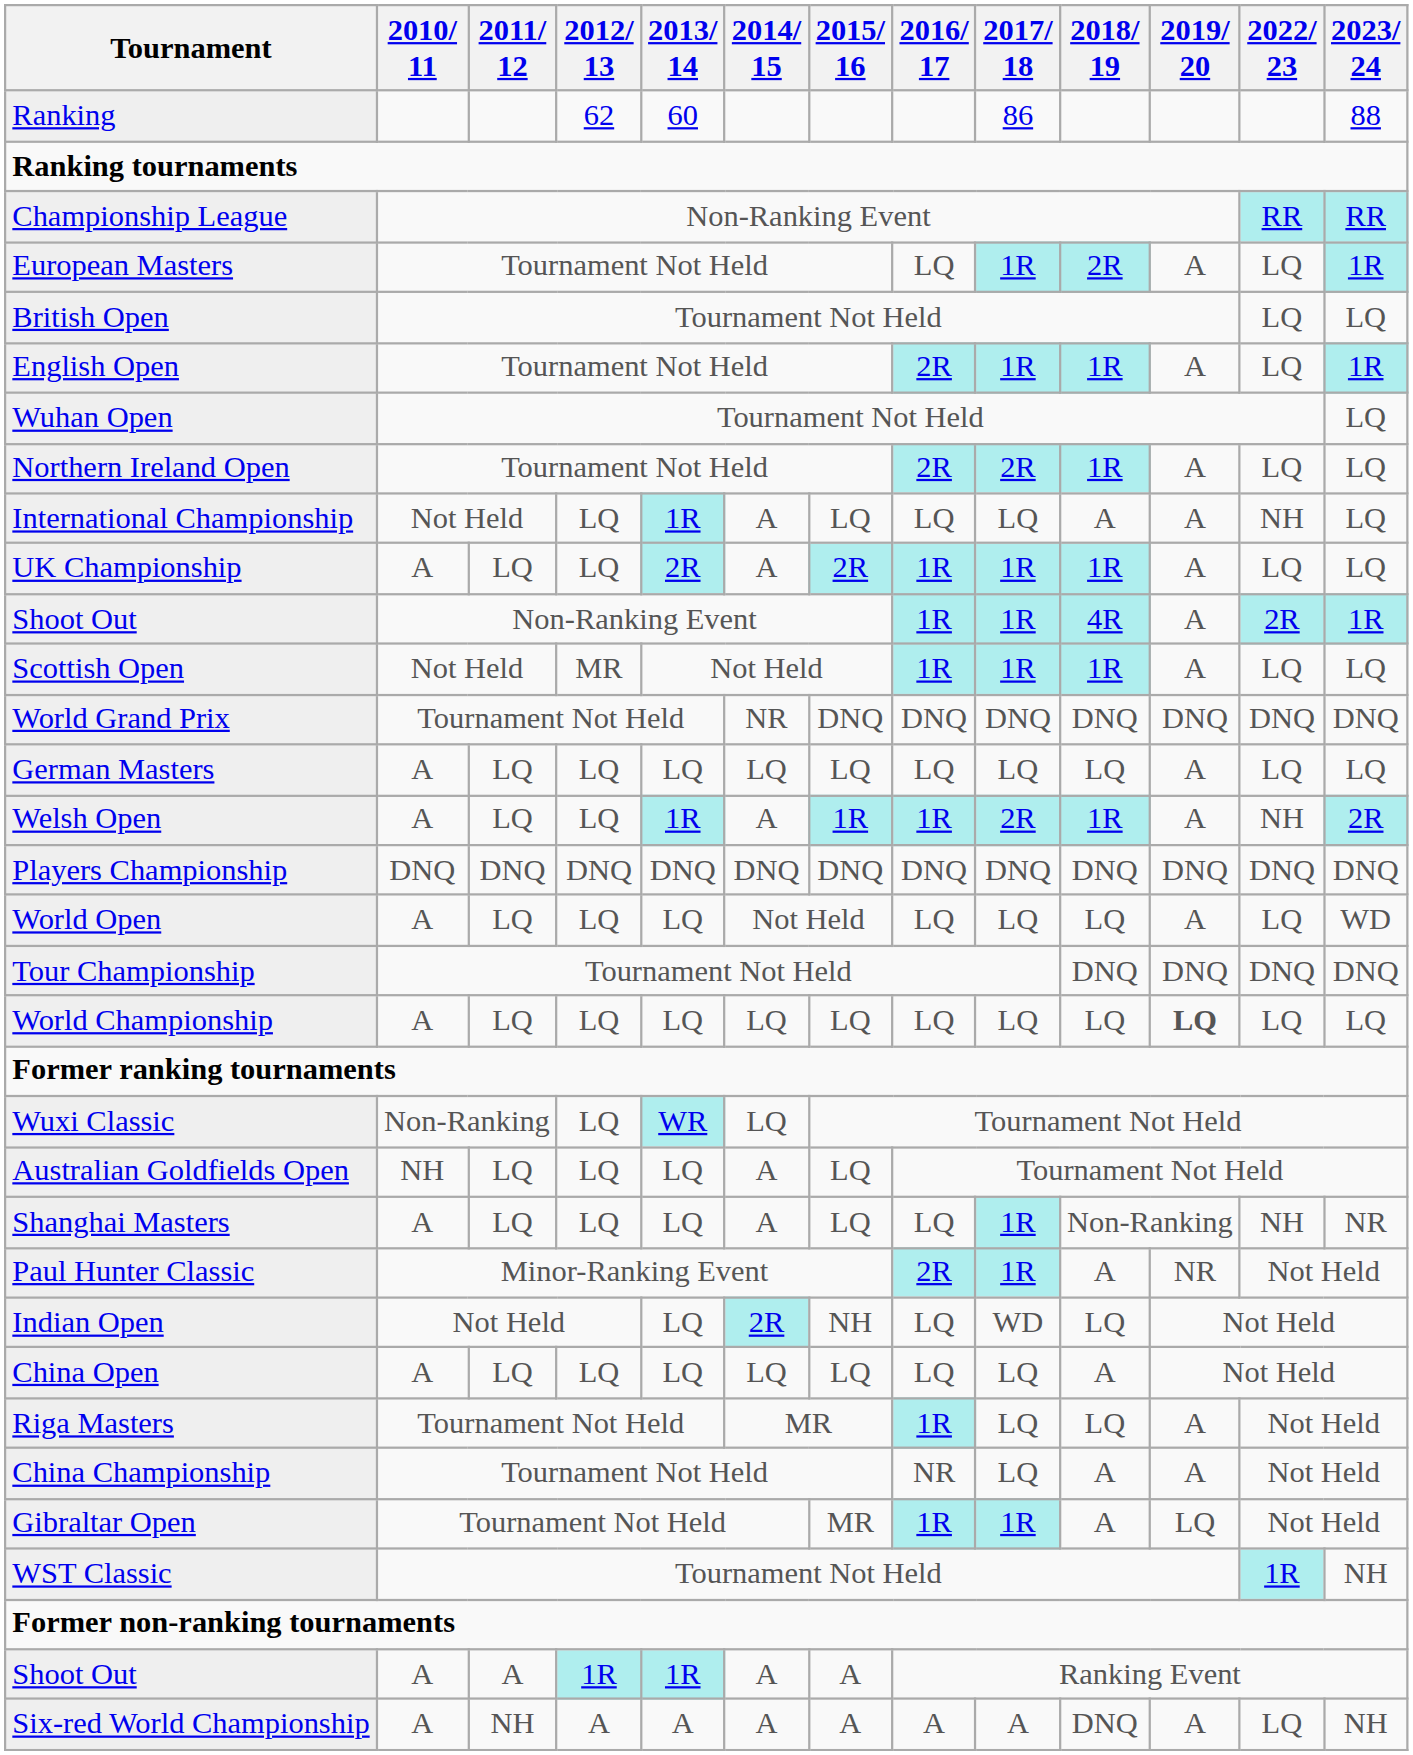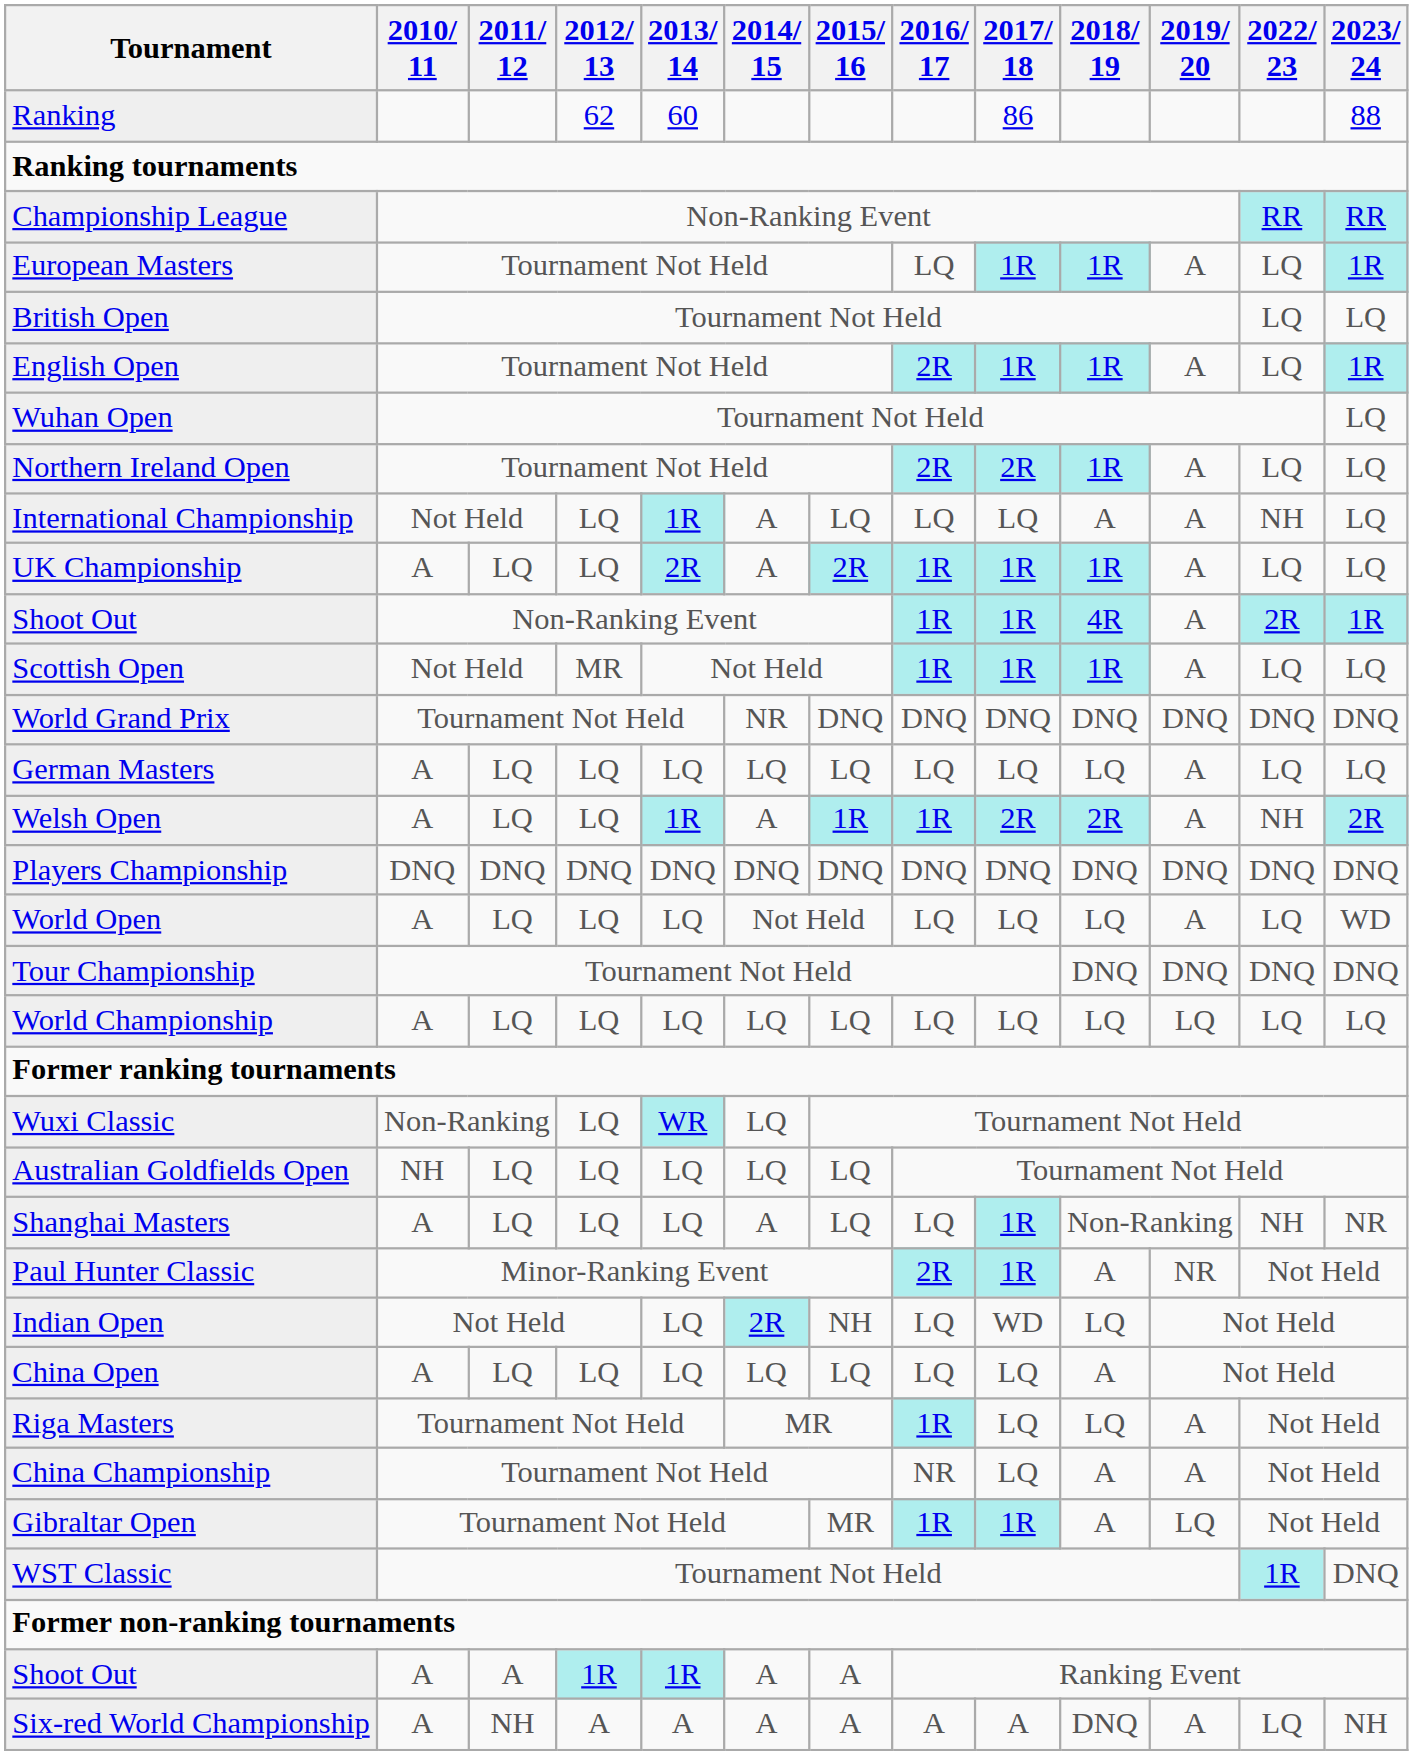European Masters | 2018/ 19: 2R -> 1R
Welsh Open | 2018/ 19: 1R -> 2R
World Championship | 2019/ 20: bold -> normal
Australian Goldfields Open | 2014/ 15: A -> LQ
WST Classic | 2023/ 24: NH -> DNQ
